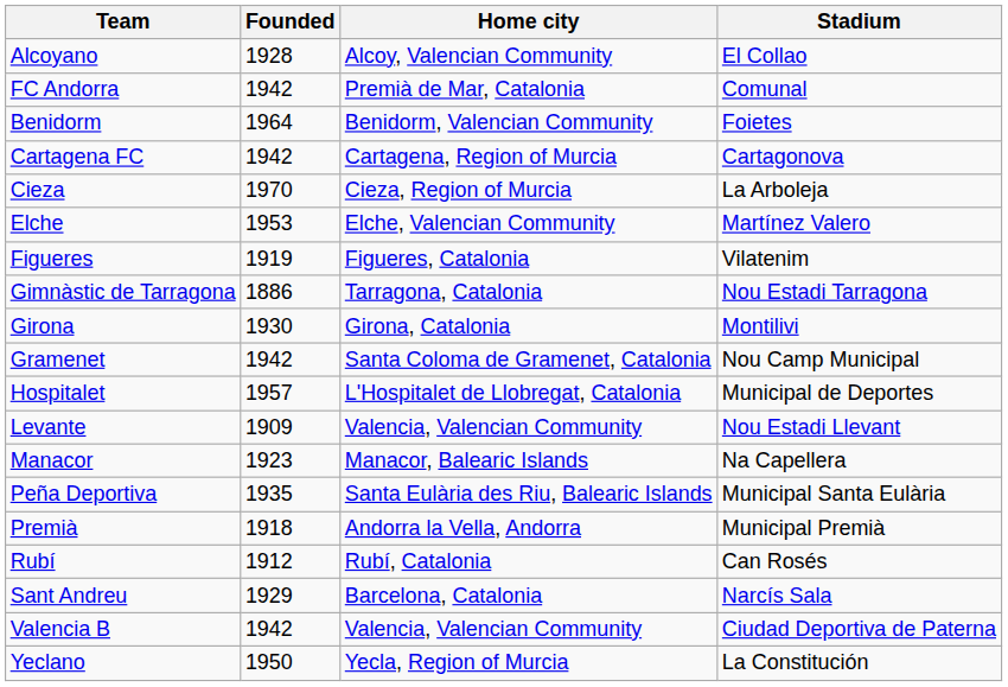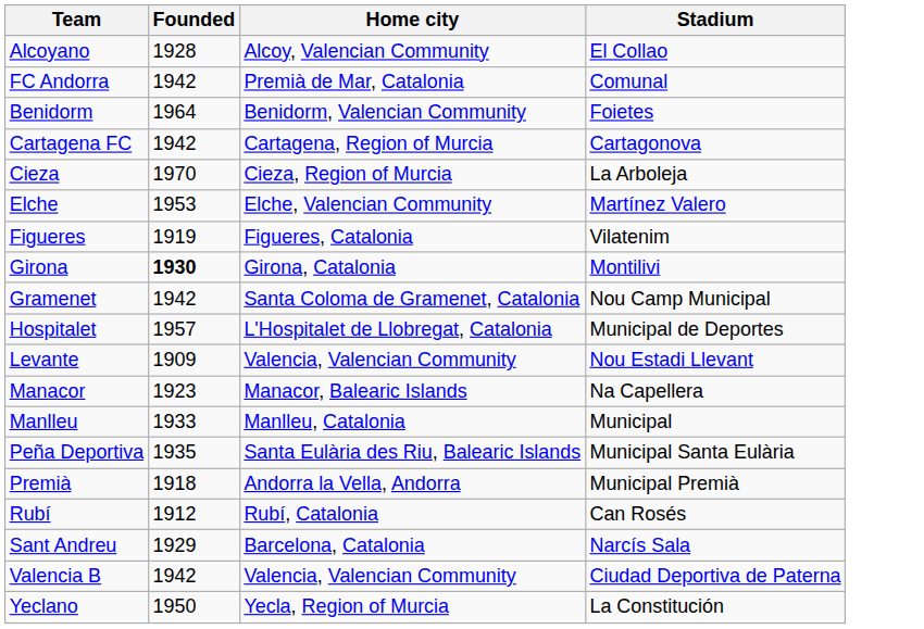- row: Gimnàstic de Tarragona | 1886 | Tarragona, Catalonia | Nou Estadi Tarragona
Girona | Founded: normal -> bold
+ row: Manlleu | 1933 | Manlleu, Catalonia | Municipal
